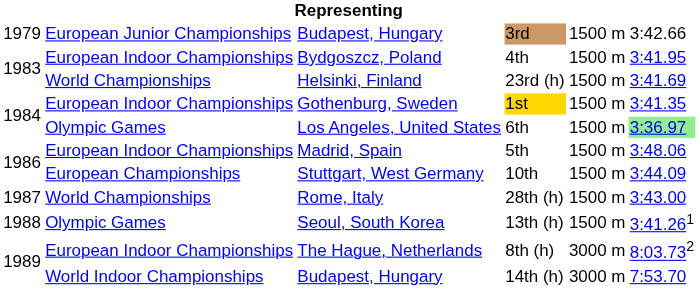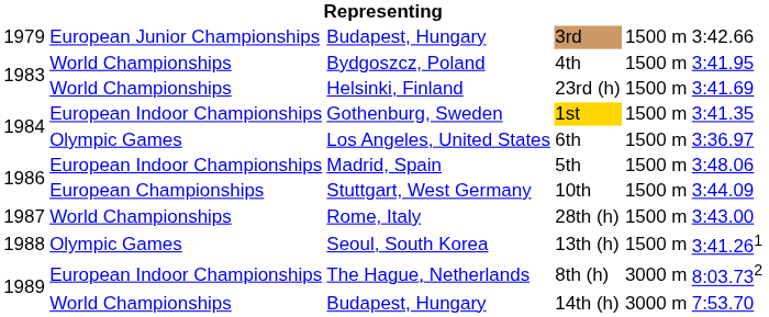4th | column 2: European Indoor Championships -> World Championships
6th | column 6: lightgreen background -> no background
14th (h) | column 2: World Indoor Championships -> World Championships
